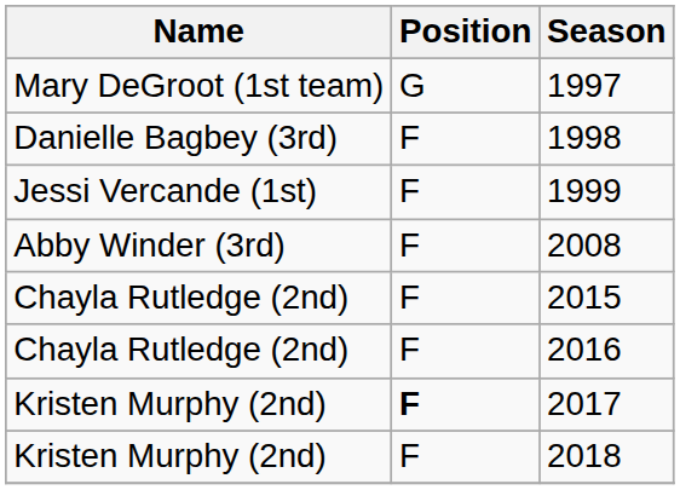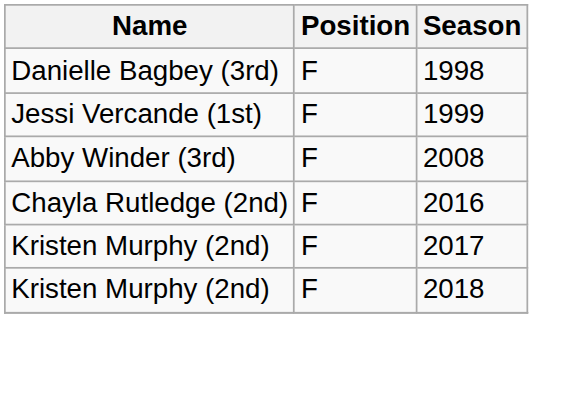- row: Mary DeGroot (1st team) | G | 1997
- row: Chayla Rutledge (2nd) | F | 2015
2017 | Position: bold -> normal
